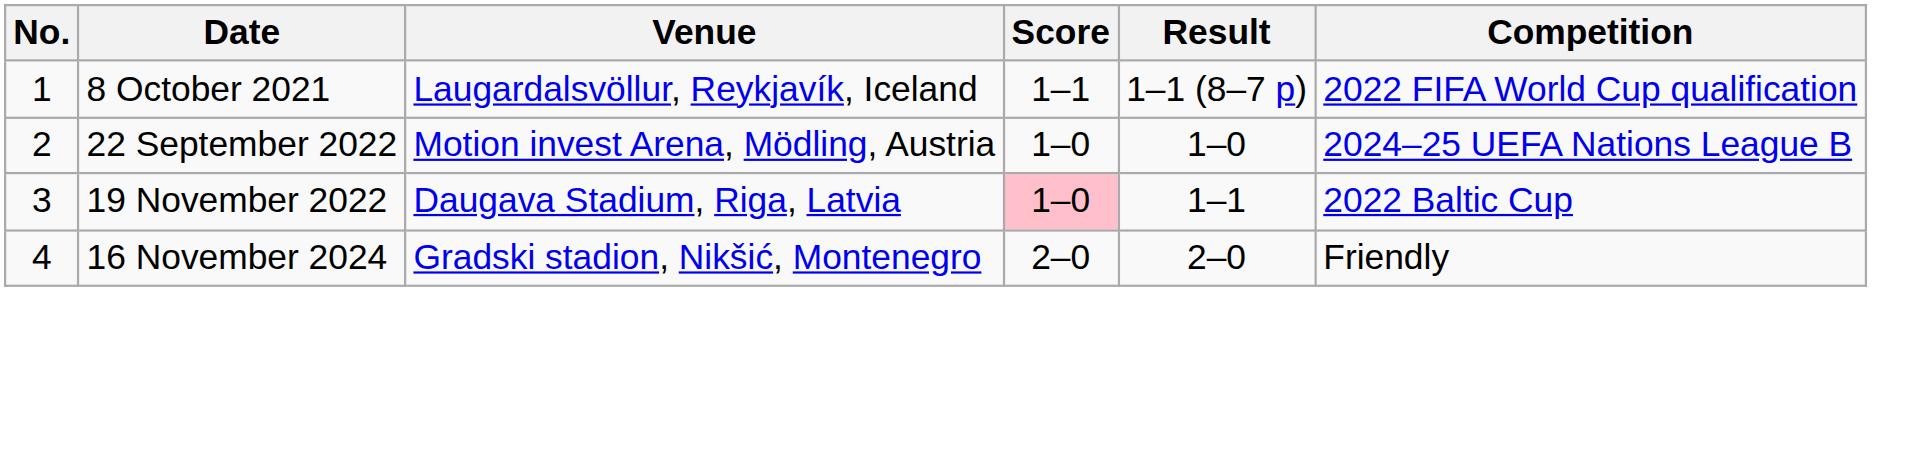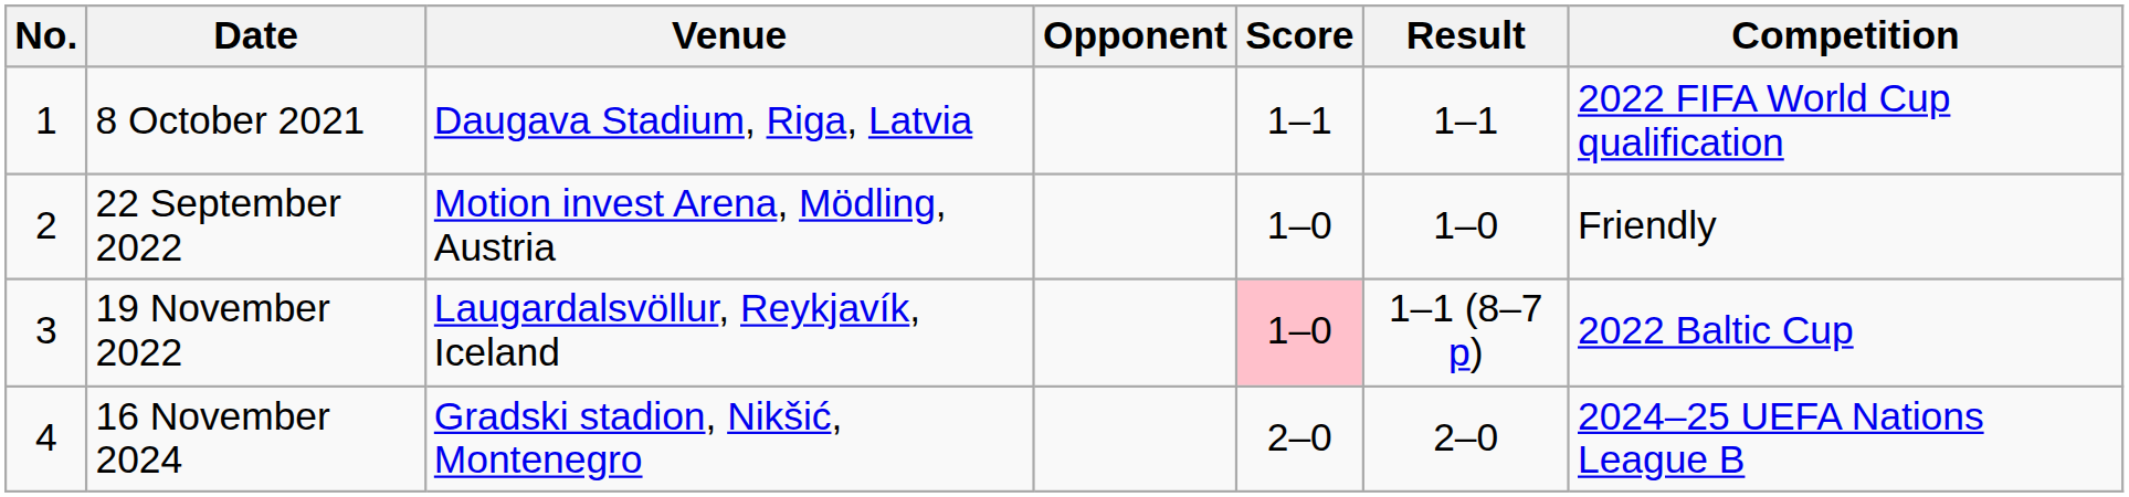+ column: Opponent
8 October 2021 | Venue: Laugardalsvöllur, Reykjavík, Iceland -> Daugava Stadium, Riga, Latvia
8 October 2021 | Result: 1–1 (8–7 p) -> 1–1
22 September 2022 | Competition: 2024–25 UEFA Nations League B -> Friendly
19 November 2022 | Venue: Daugava Stadium, Riga, Latvia -> Laugardalsvöllur, Reykjavík, Iceland
19 November 2022 | Result: 1–1 -> 1–1 (8–7 p)
16 November 2024 | Competition: Friendly -> 2024–25 UEFA Nations League B
